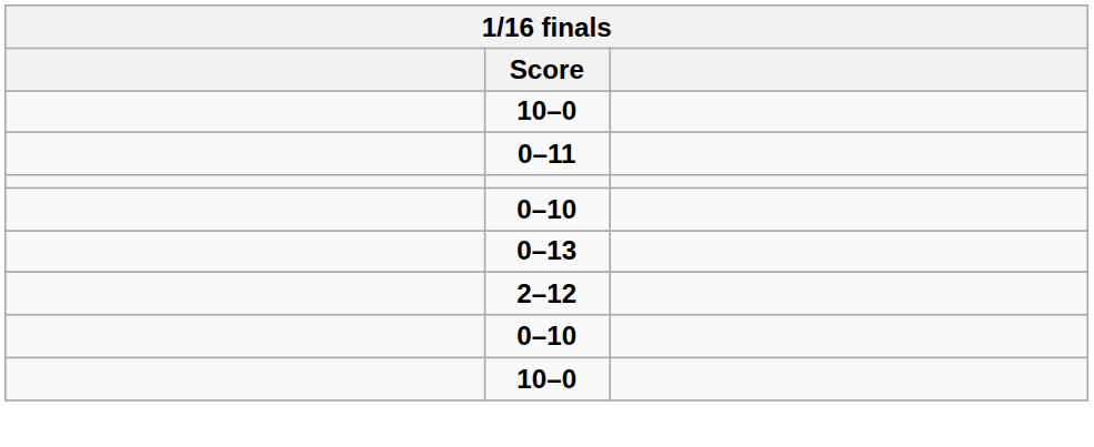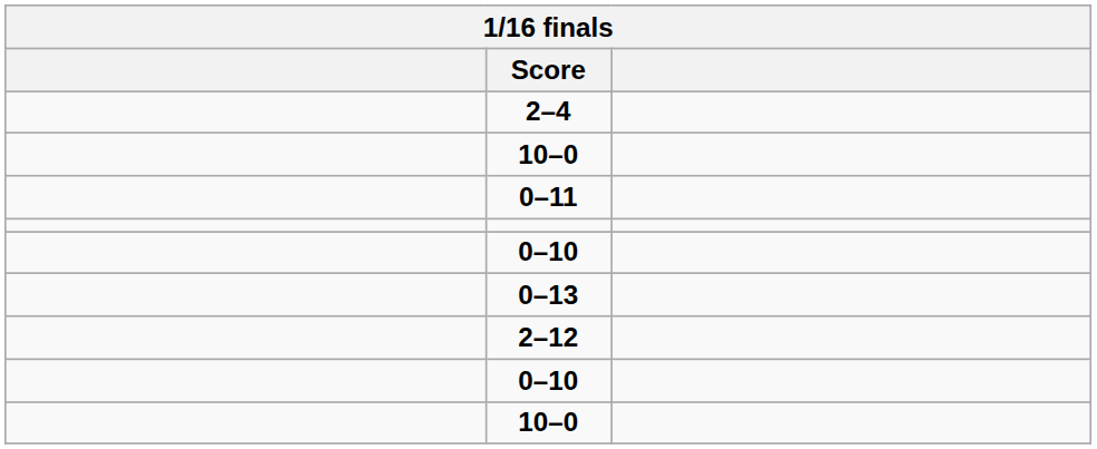+ row: 2–4
